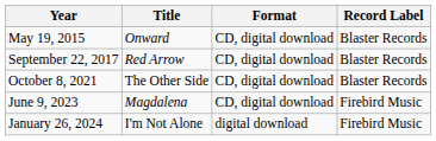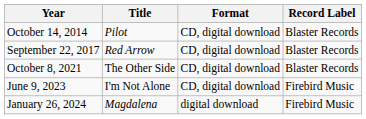+ row: October 14, 2014 | Pilot | CD, digital download | Blaster Records
- row: May 19, 2015 | Onward | CD, digital download | Blaster Records
June 9, 2023 | Title: Magdalena -> I'm Not Alone
January 26, 2024 | Title: I'm Not Alone -> Magdalena
